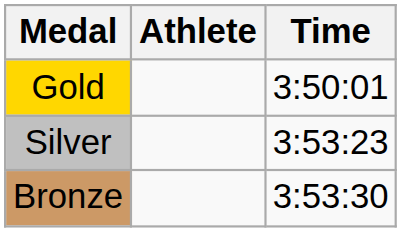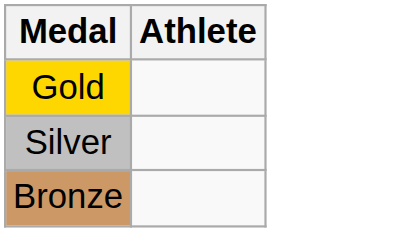- column: Time | 3:50:01 | 3:53:23 | 3:53:30
